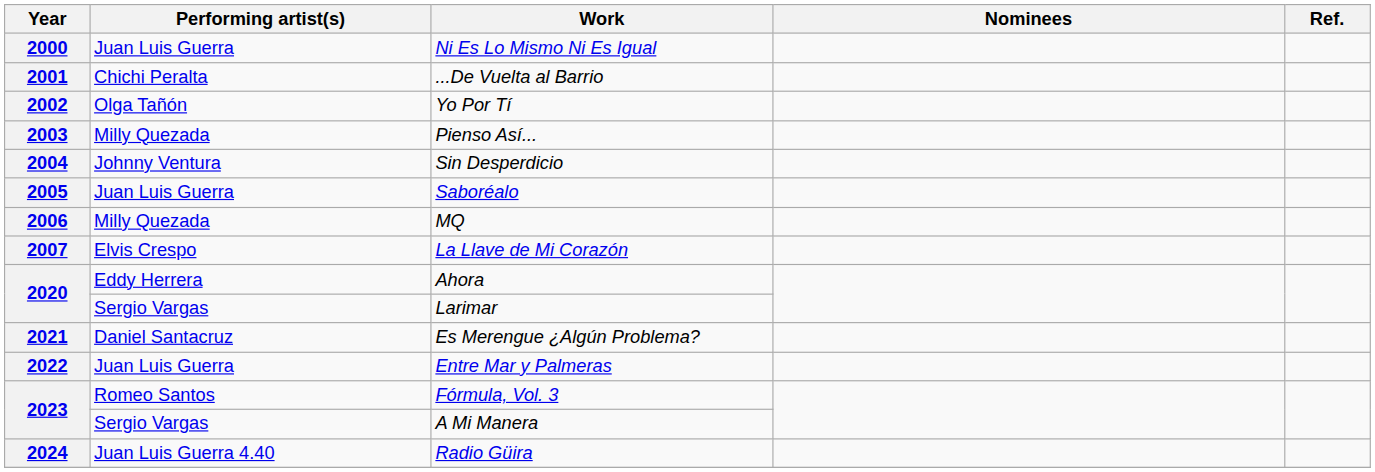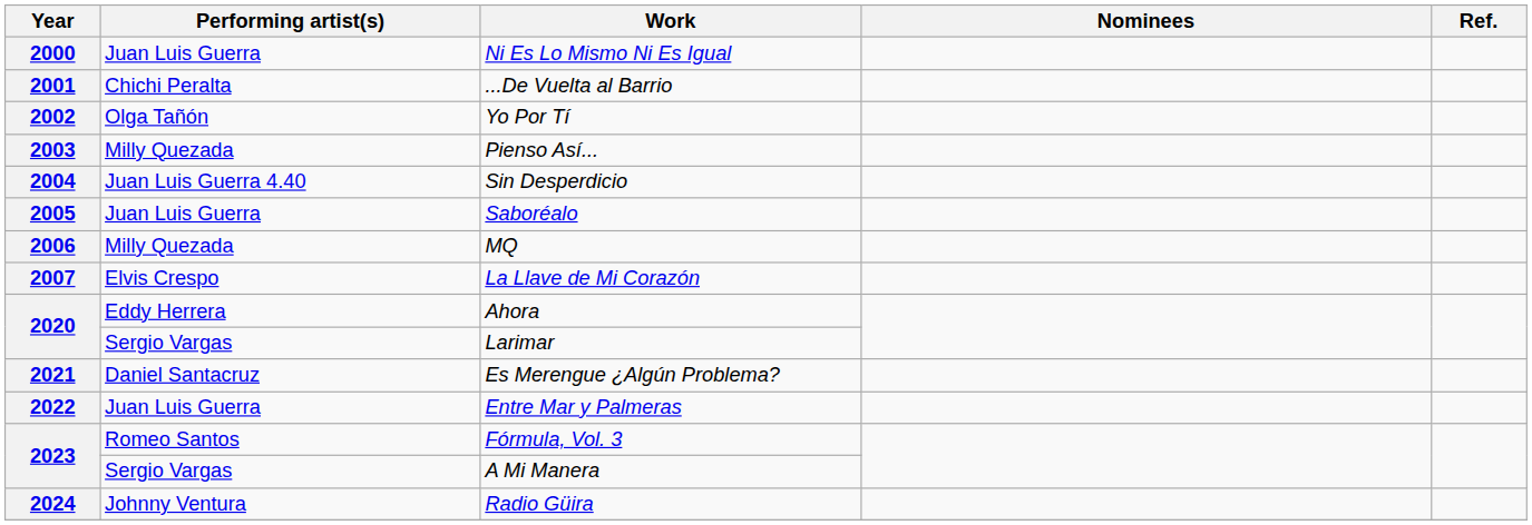Sin Desperdicio | Performing artist(s): Johnny Ventura -> Juan Luis Guerra 4.40
Radio Güira | Performing artist(s): Juan Luis Guerra 4.40 -> Johnny Ventura
